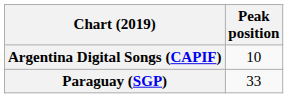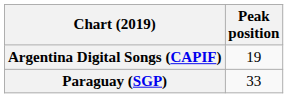Argentina Digital Songs (CAPIF) | Peak position: 10 -> 19
